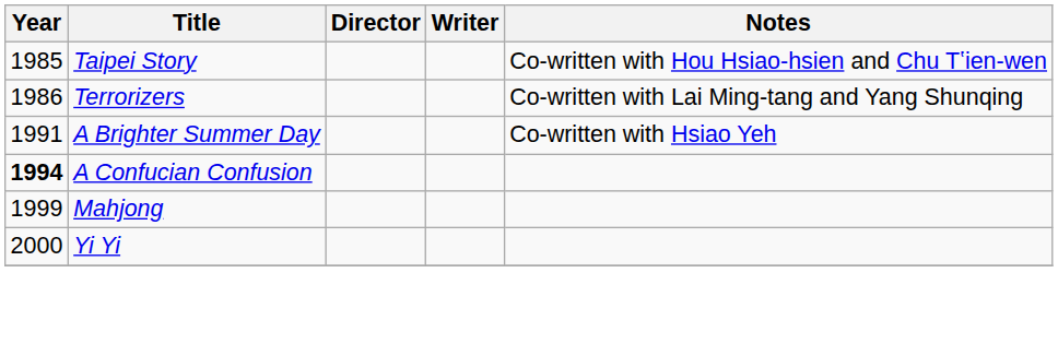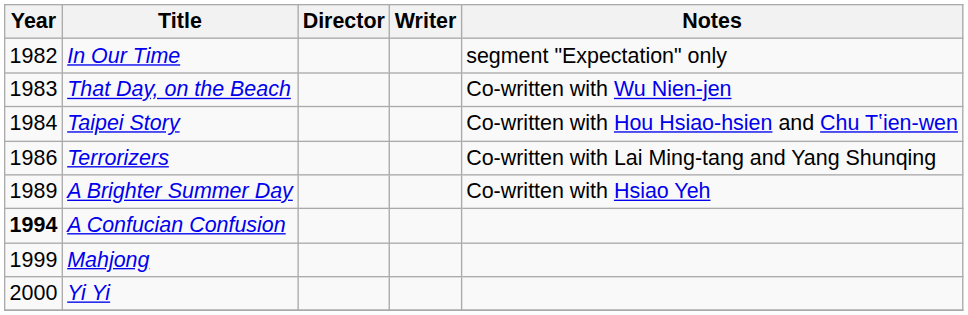+ row: 1982 | In Our Time | segment "Expectation" only
+ row: 1983 | That Day, on the Beach | Co-written with Wu Nien-jen
Taipei Story | Year: 1985 -> 1984
A Brighter Summer Day | Year: 1991 -> 1989
